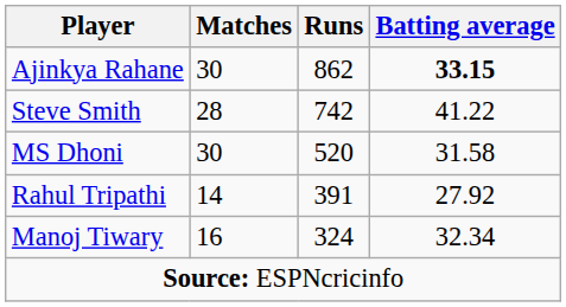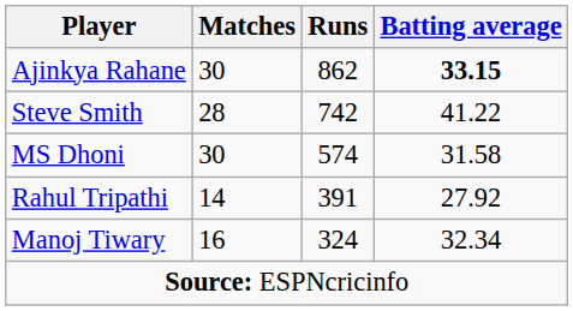MS Dhoni | Runs: 520 -> 574
